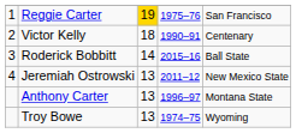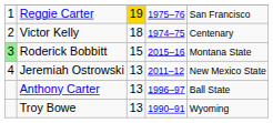Victor Kelly | column 4: 1990–91 -> 1974–75
Roderick Bobbitt | column 1: no background -> lightgreen background
Roderick Bobbitt | column 3: 14 -> 15
Roderick Bobbitt | column 5: Ball State -> Montana State
Anthony Carter | column 5: Montana State -> Ball State
Troy Bowe | column 4: 1974–75 -> 1990–91
